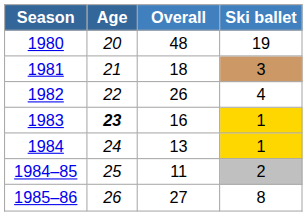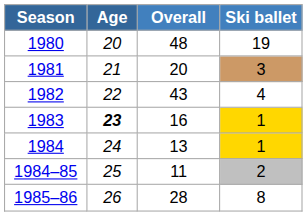1981 | Overall: 18 -> 20
1982 | Overall: 26 -> 43
1985–86 | Overall: 27 -> 28
